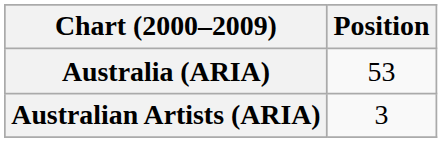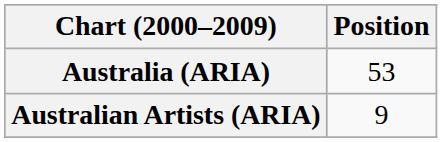Australian Artists (ARIA) | Position: 3 -> 9
